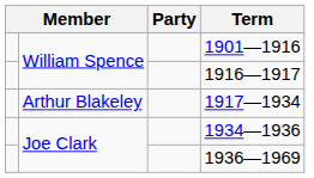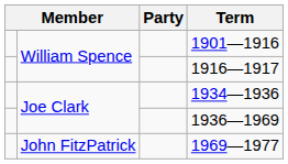- row: Arthur Blakeley | 1917—1934
+ row: John FitzPatrick | 1969—1977
